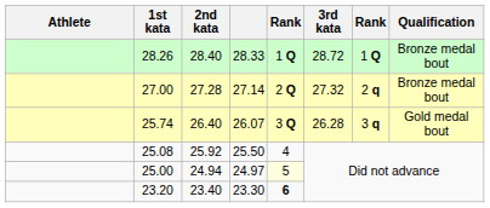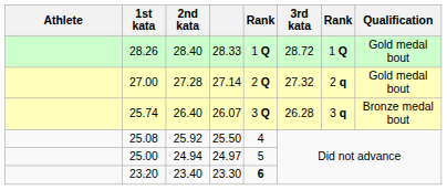28.26 | Qualification: Bronze medal bout -> Gold medal bout
27.00 | Qualification: Bronze medal bout -> Gold medal bout
25.74 | Qualification: Gold medal bout -> Bronze medal bout
25.00 | column 5: lightyellow background -> no background
